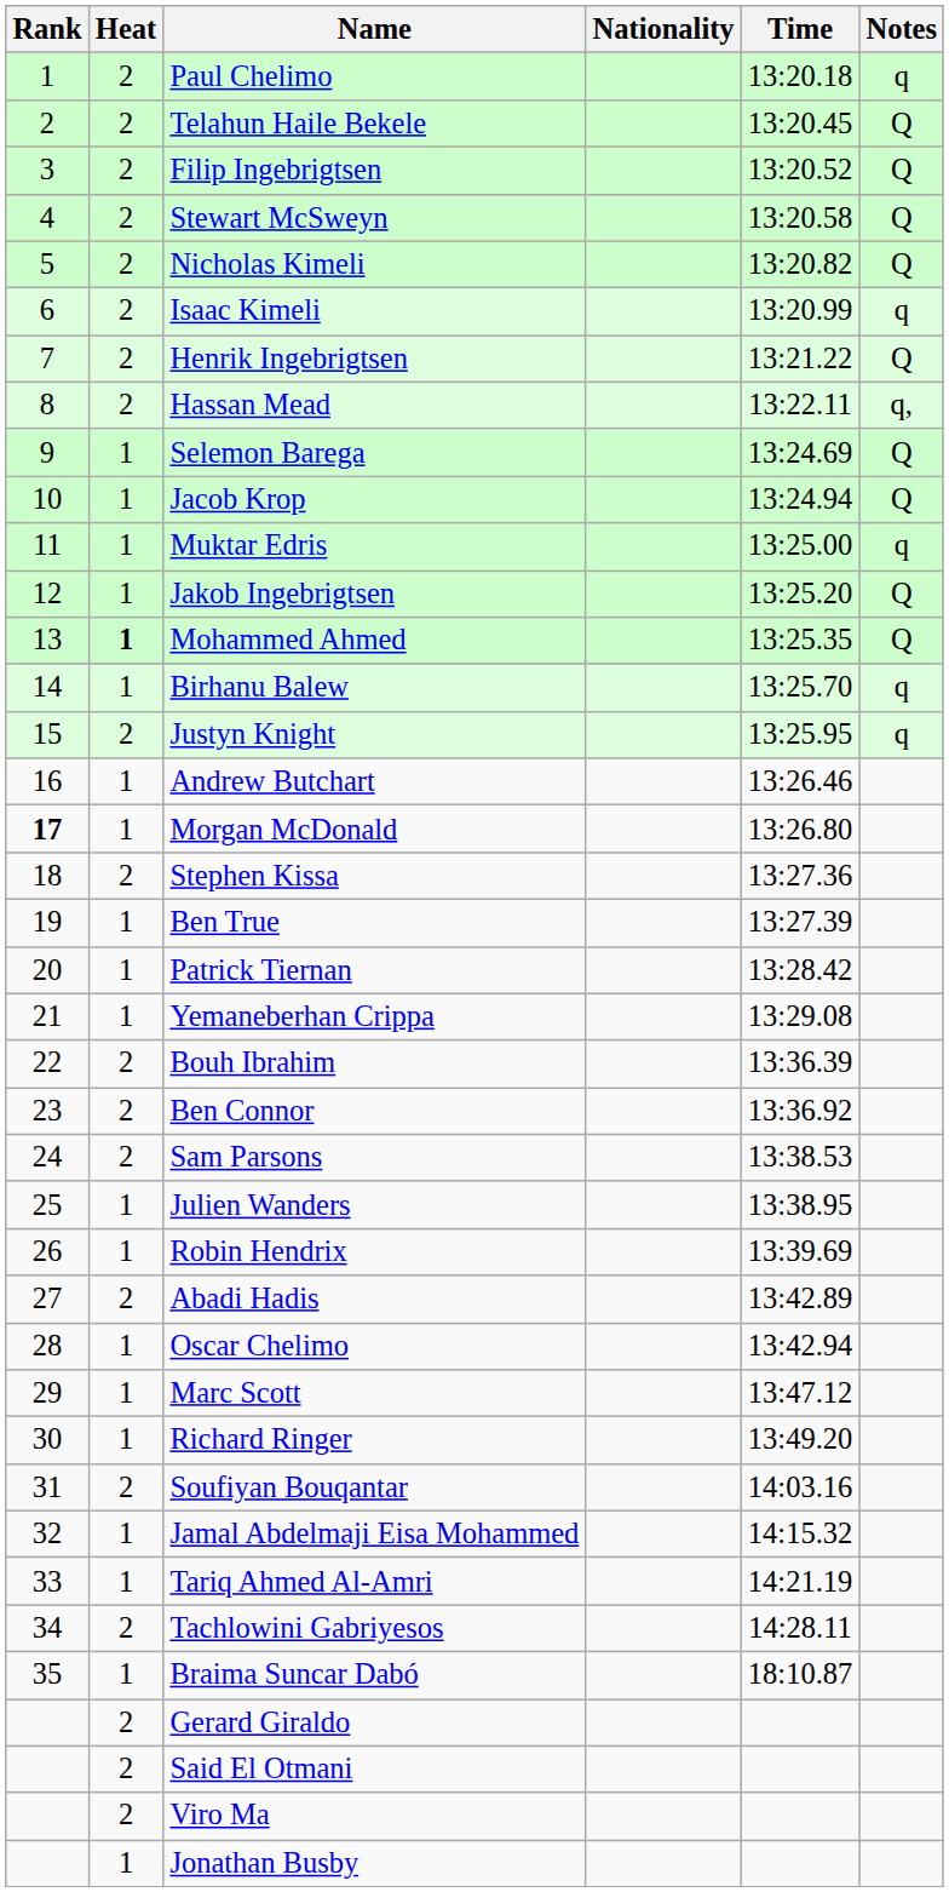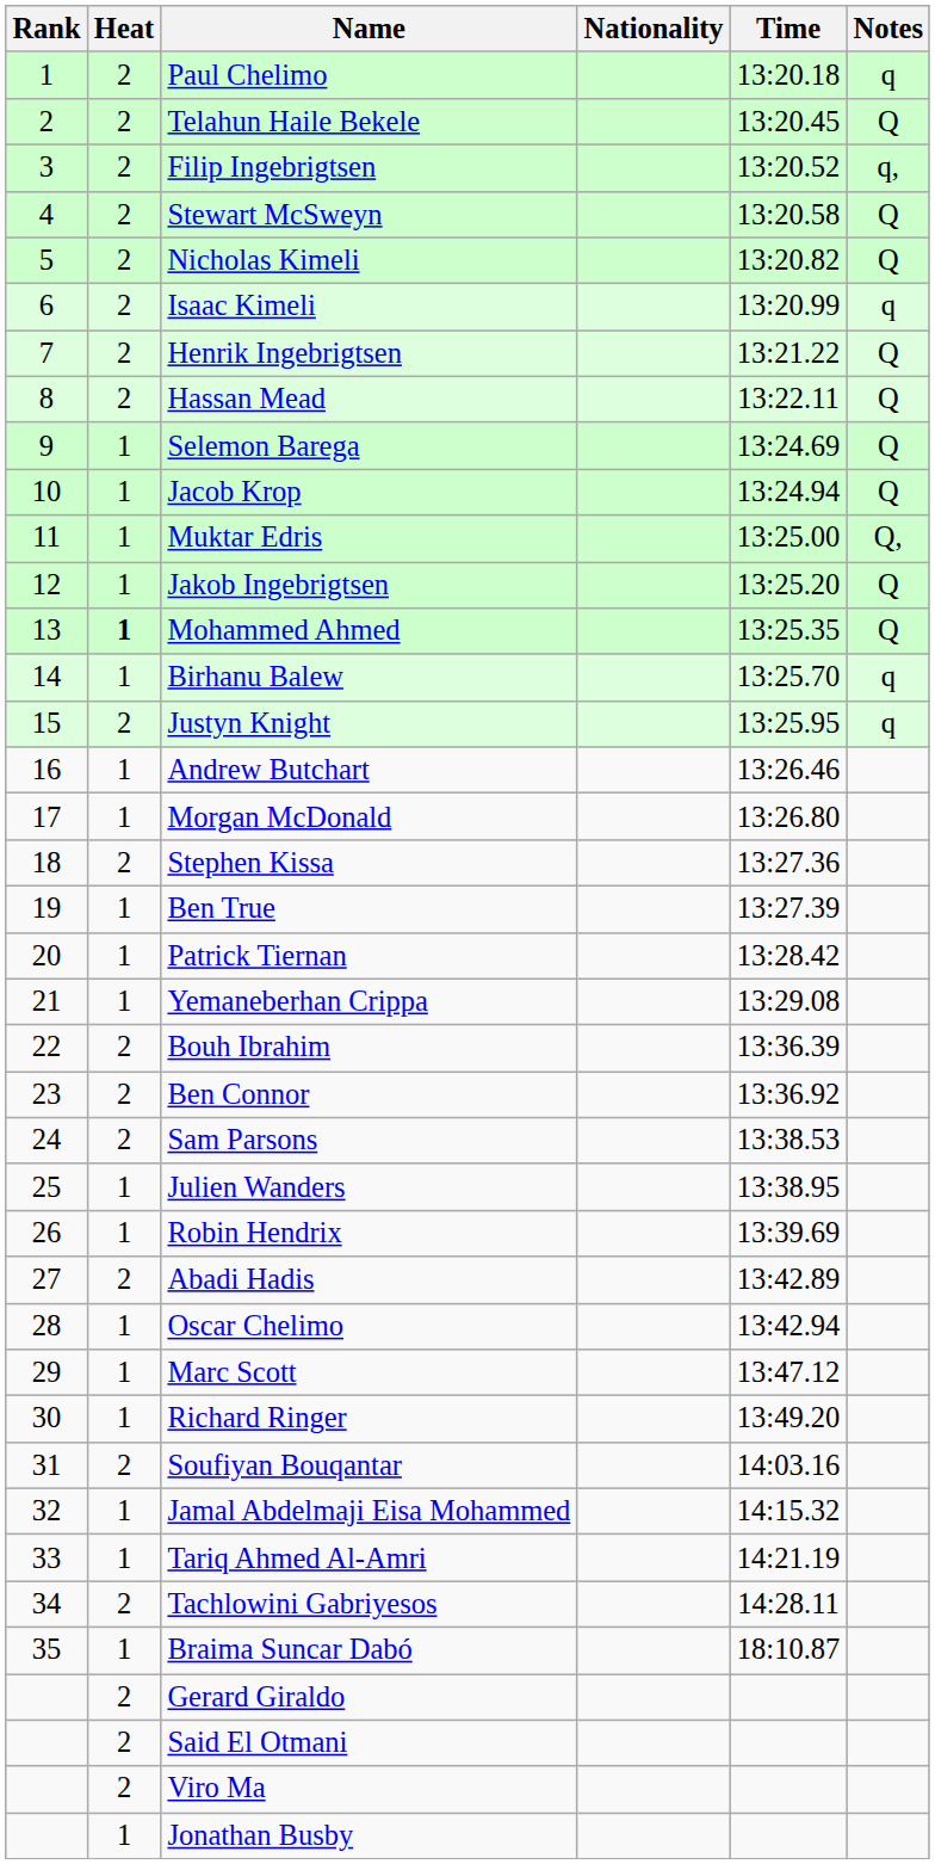Filip Ingebrigtsen | Notes: Q -> q,
Hassan Mead | Notes: q, -> Q
Muktar Edris | Notes: q -> Q,
Morgan McDonald | Rank: bold -> normal
